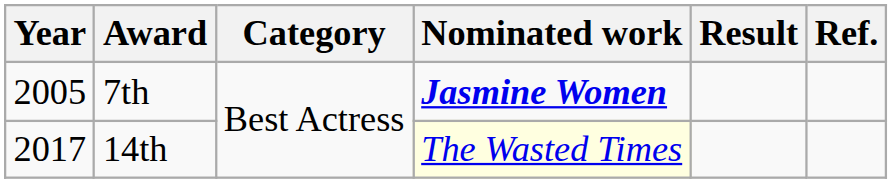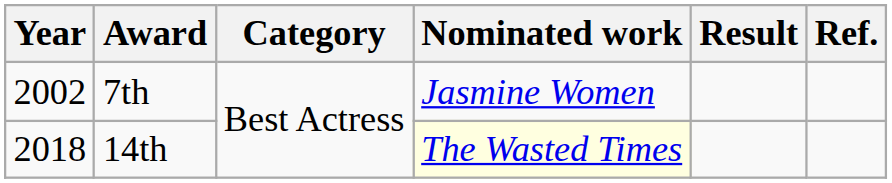7th | Year: 2005 -> 2002
7th | Nominated work: bold -> normal
14th | Year: 2017 -> 2018
